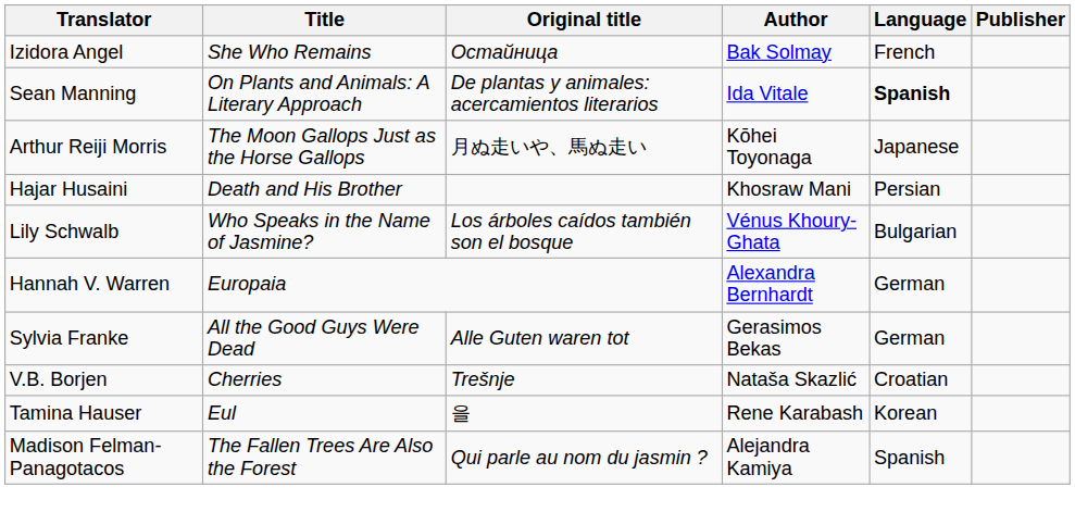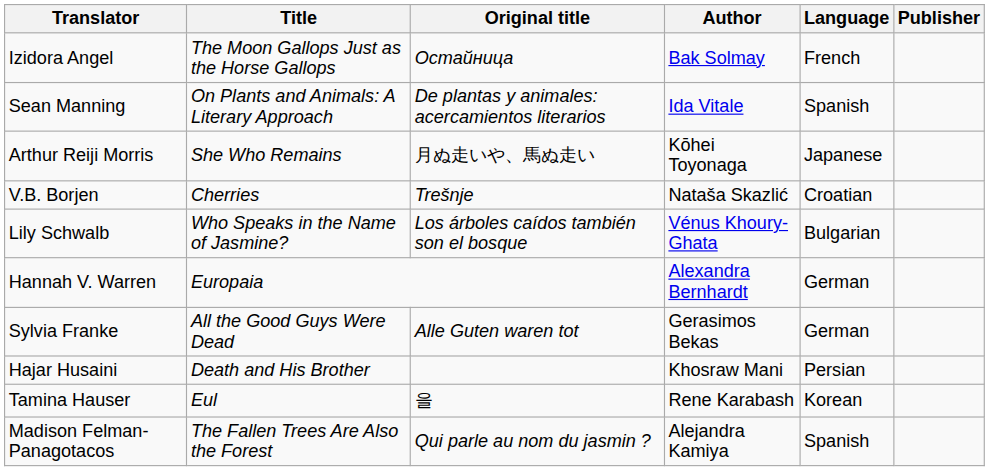Izidora Angel | Title: She Who Remains -> The Moon Gallops Just as the Horse Gallops
Sean Manning | Language: bold -> normal
Arthur Reiji Morris | Title: The Moon Gallops Just as the Horse Gallops -> She Who Remains
rows swapped: Hajar Husaini <-> V.B. Borjen
